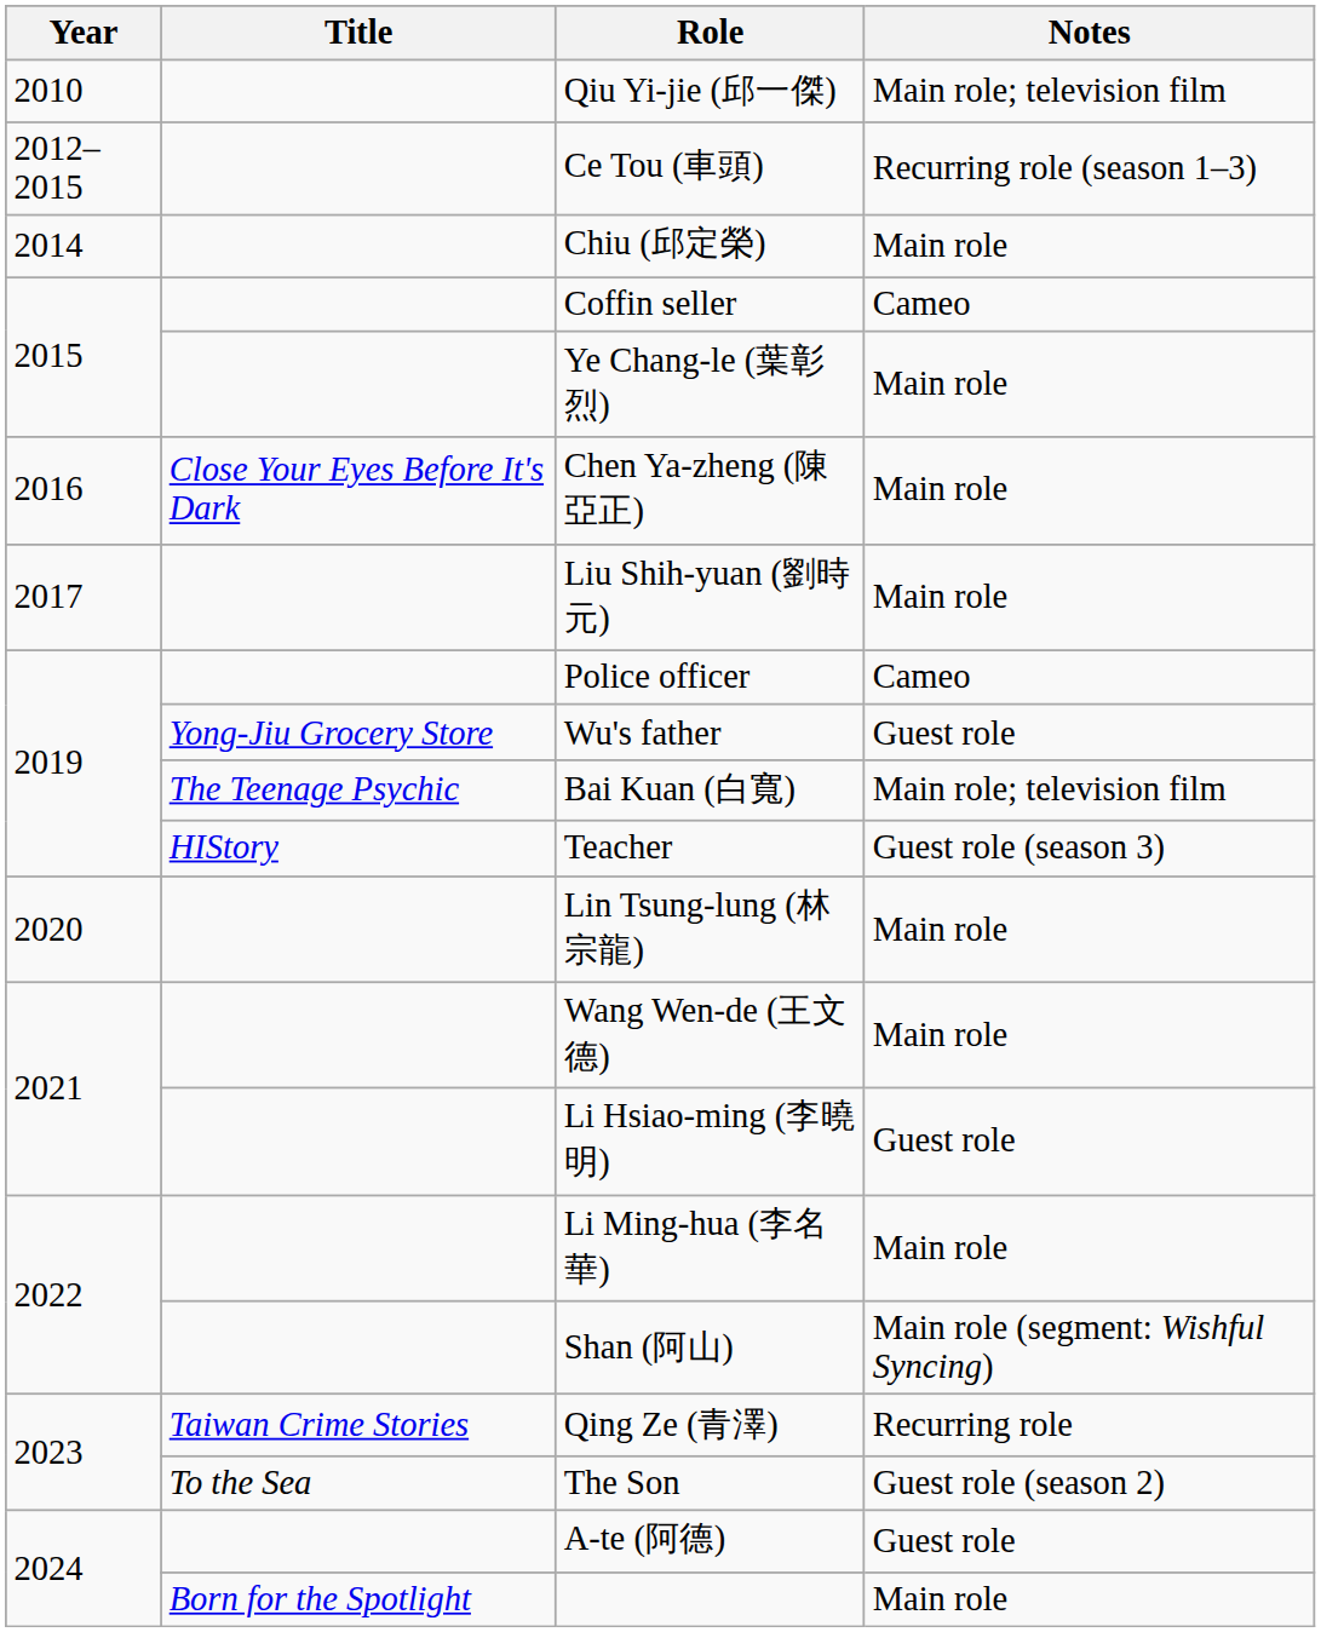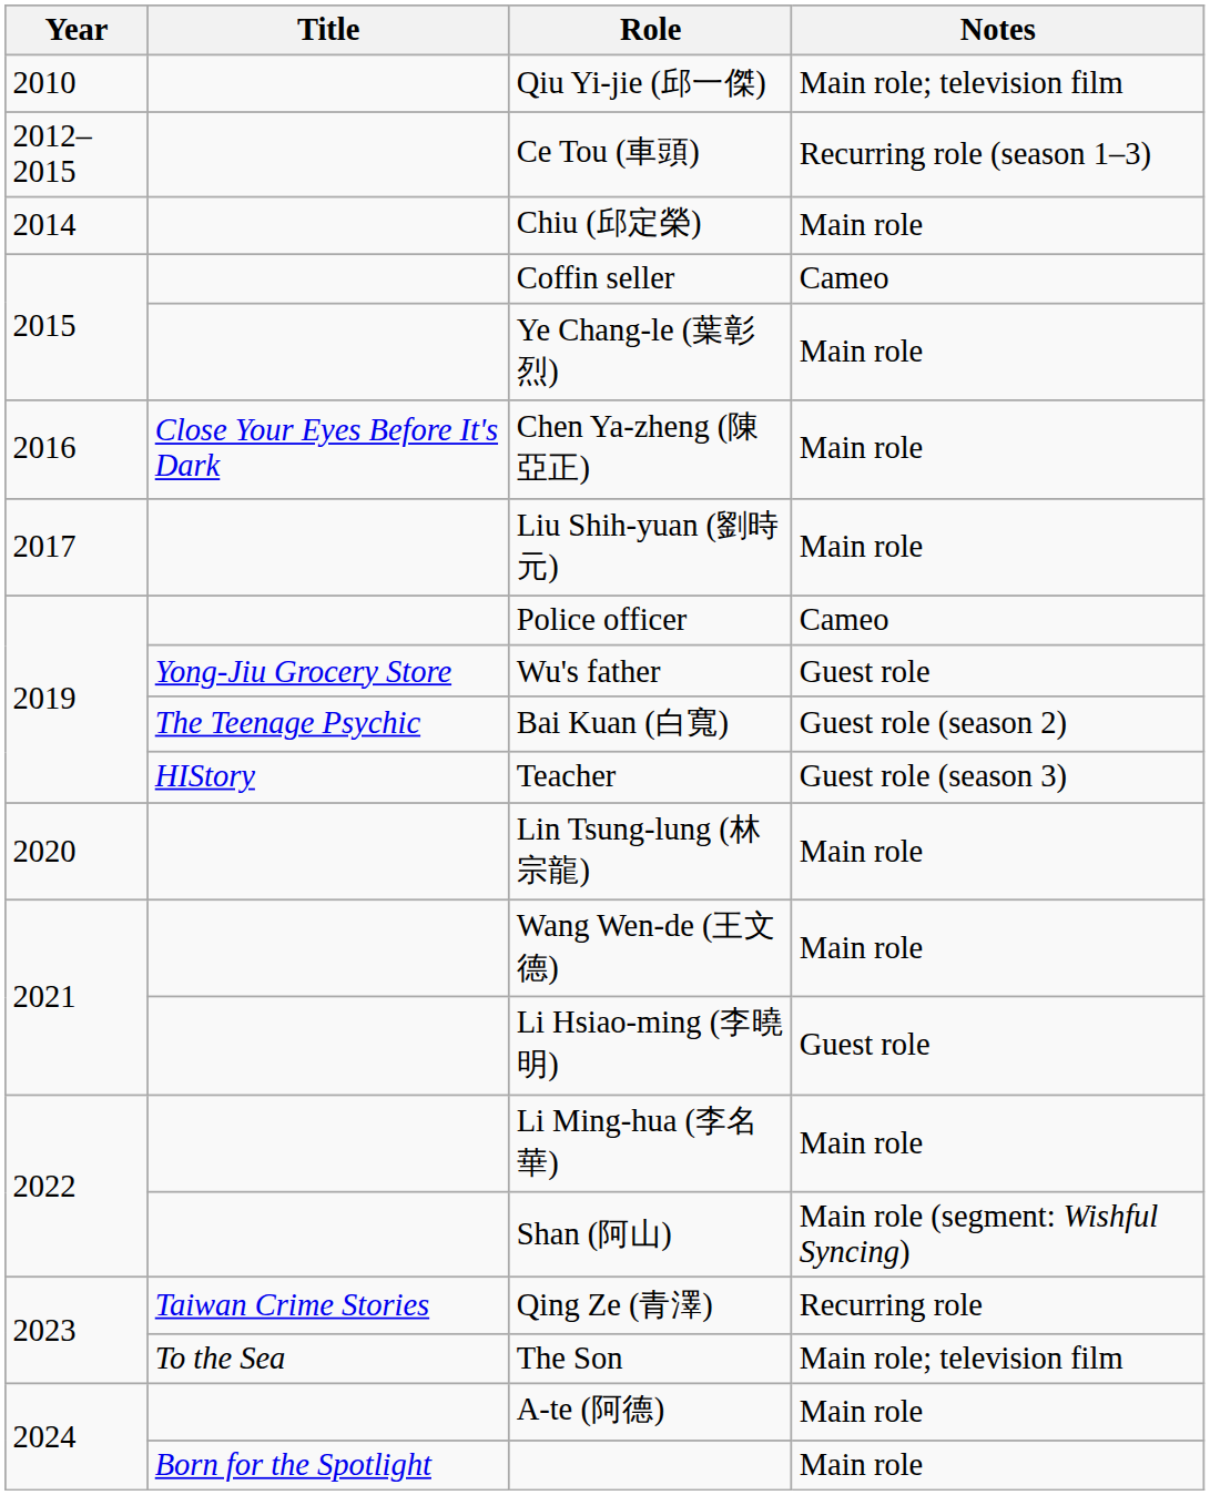Bai Kuan (白寬) | Notes: Main role; television film -> Guest role (season 2)
The Son | Notes: Guest role (season 2) -> Main role; television film
A-te (阿德) | Notes: Guest role -> Main role
